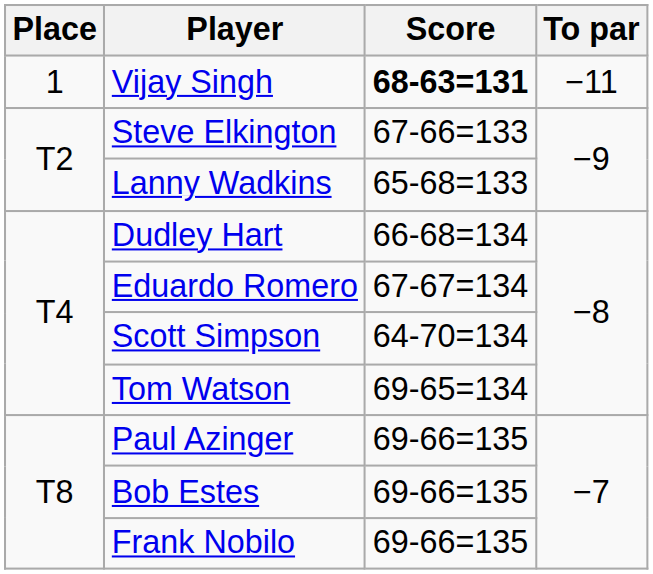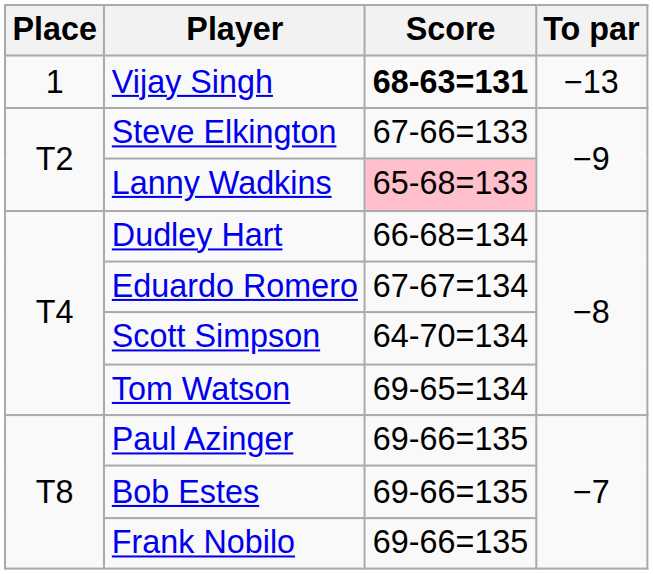Vijay Singh | To par: −11 -> −13
Lanny Wadkins | Score: no background -> pink background
